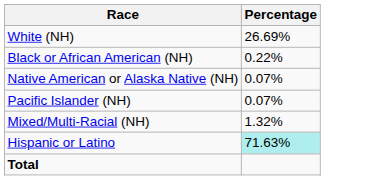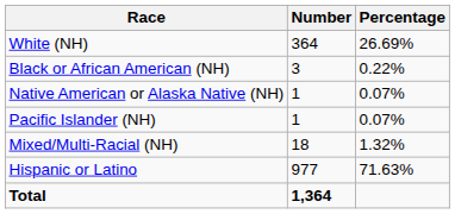+ column: Number | 364 | 3 | 1 | 1 | 18 | 977 | 1,364
Hispanic or Latino | Percentage: paleturquoise background -> no background
